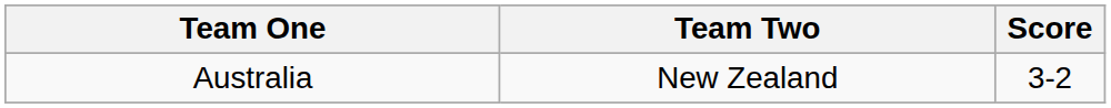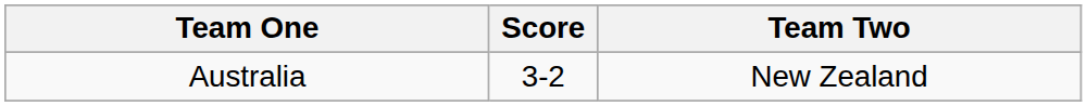columns swapped: Team Two <-> Score
